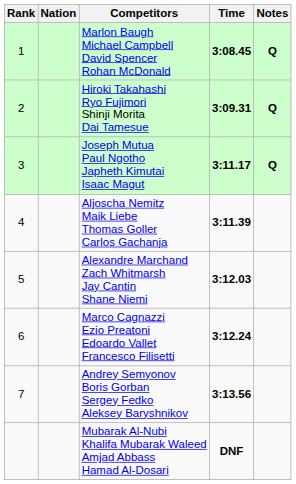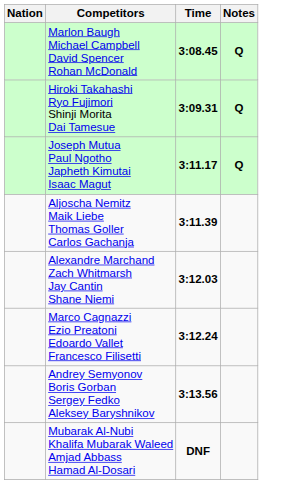- column: Rank | 1 | 2 | 3 | 4 | 5 | 6 | 7
